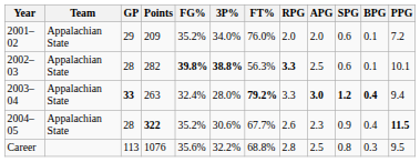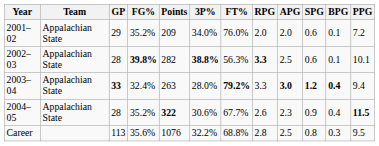columns swapped: Points <-> FG%
